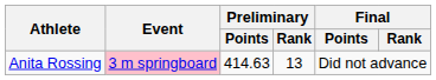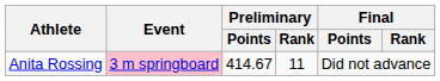Anita Rossing | Preliminary / Points: 414.63 -> 414.67
Anita Rossing | Preliminary / Rank: 13 -> 11
